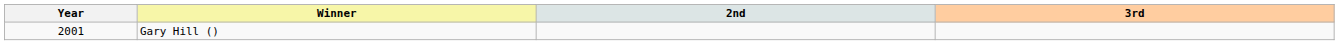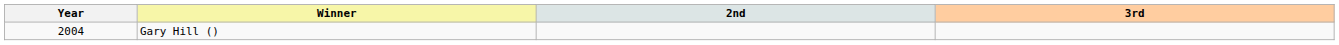Gary Hill () | Year: 2001 -> 2004
